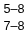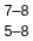rows swapped: 7–8 <-> 5–8
